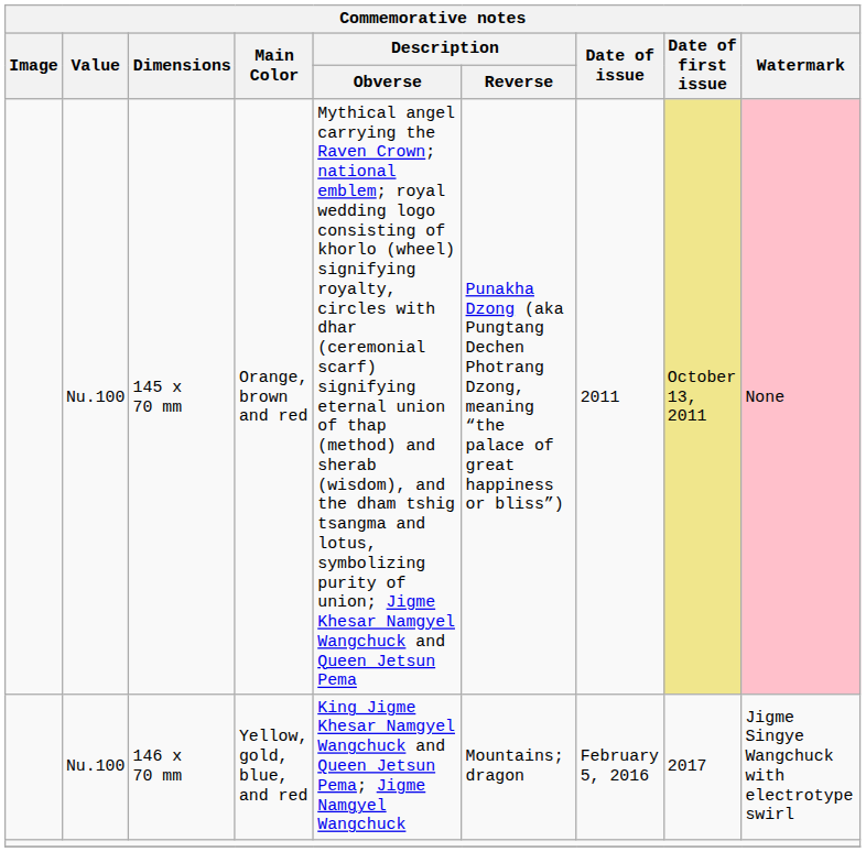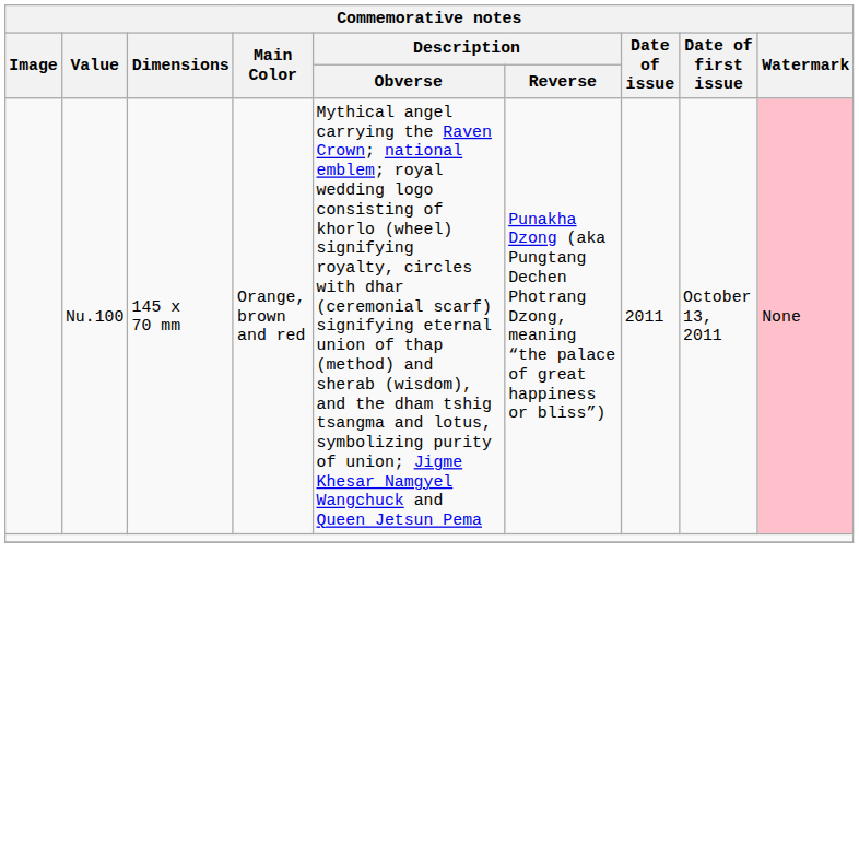145 x 70 mm | Date of first issue: khaki background -> no background
- row: Nu.100 | 146 x 70 mm | Yellow, gold, blue, and red | King Jigme Khesar Namgyel Wangchuck and Queen Jetsun Pema; Jigme Namgyel Wangchuck | Mountains; dragon | February 5, 2016 | 2017 | Jigme Singye Wangchuck with electrotype swirl
